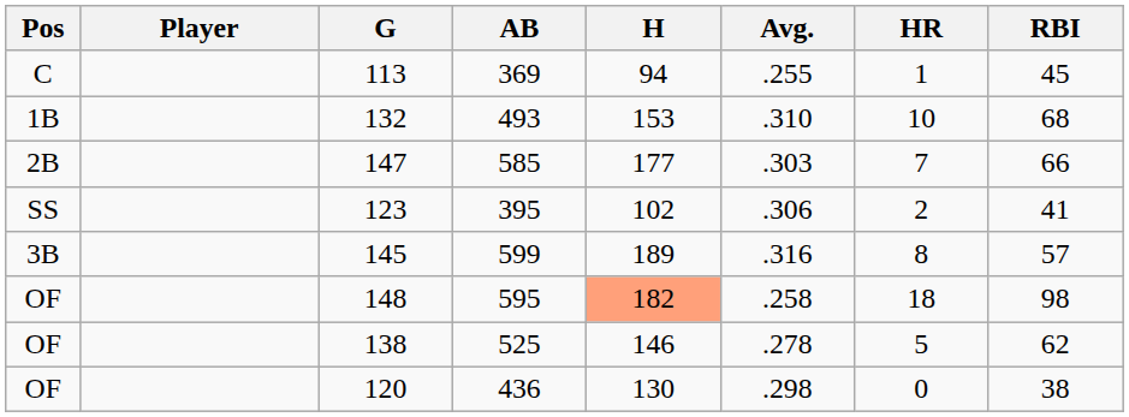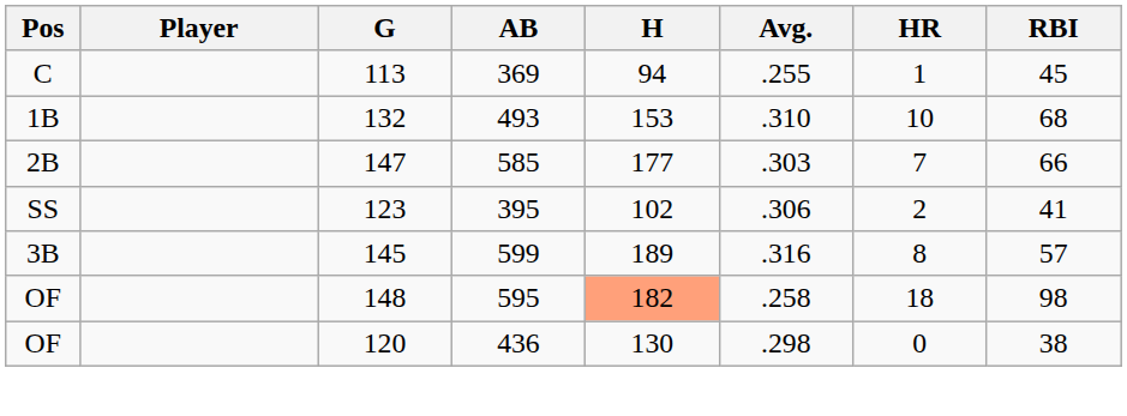- row: OF | 138 | 525 | 146 | .278 | 5 | 62
